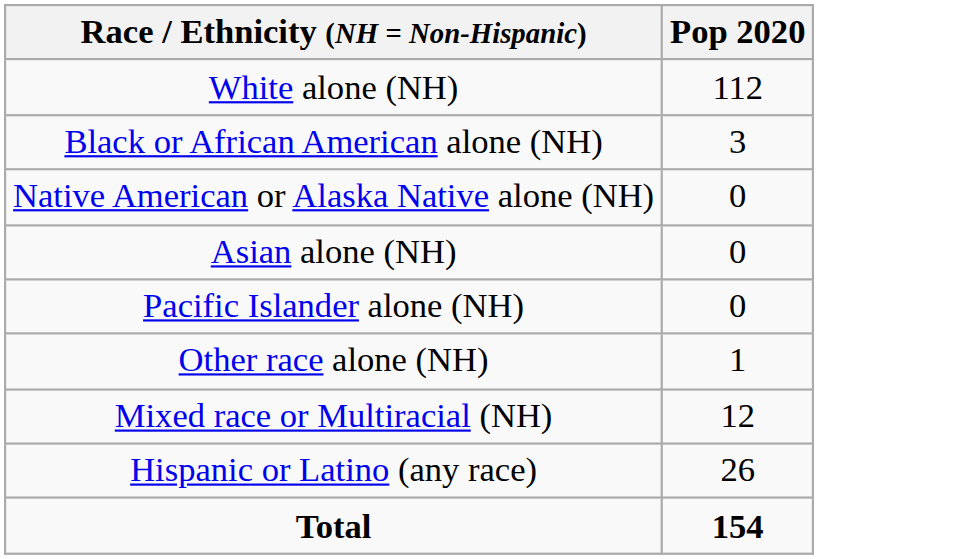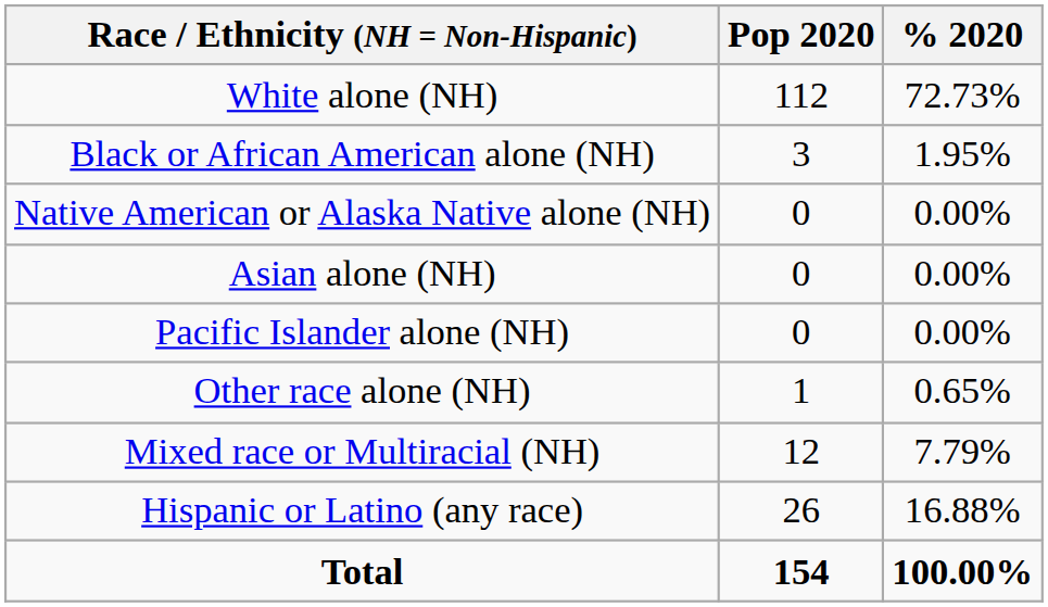+ column: % 2020 | 72.73% | 1.95% | 0.00% | 0.00% | 0.00% | 0.65% | 7.79% | 16.88% | 100.00%
